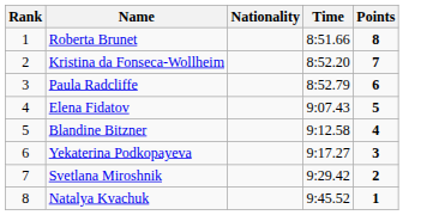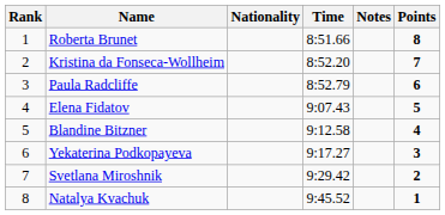+ column: Notes
